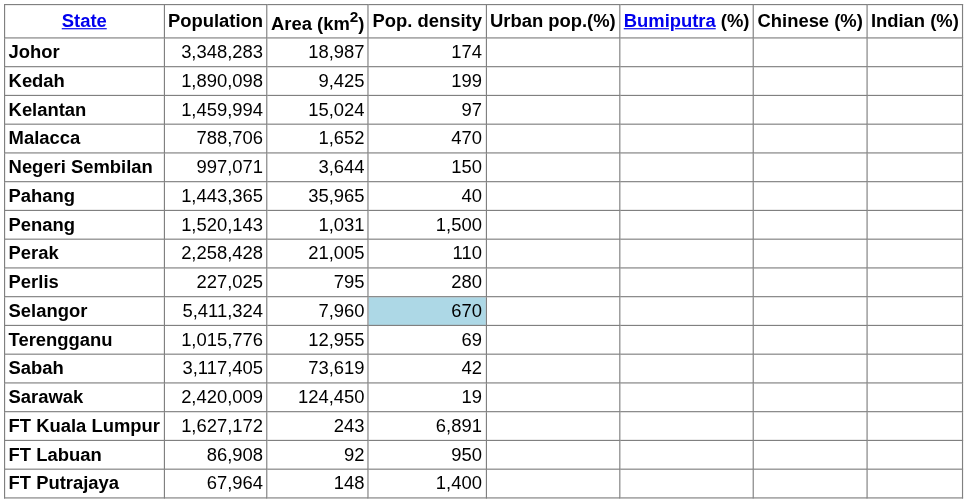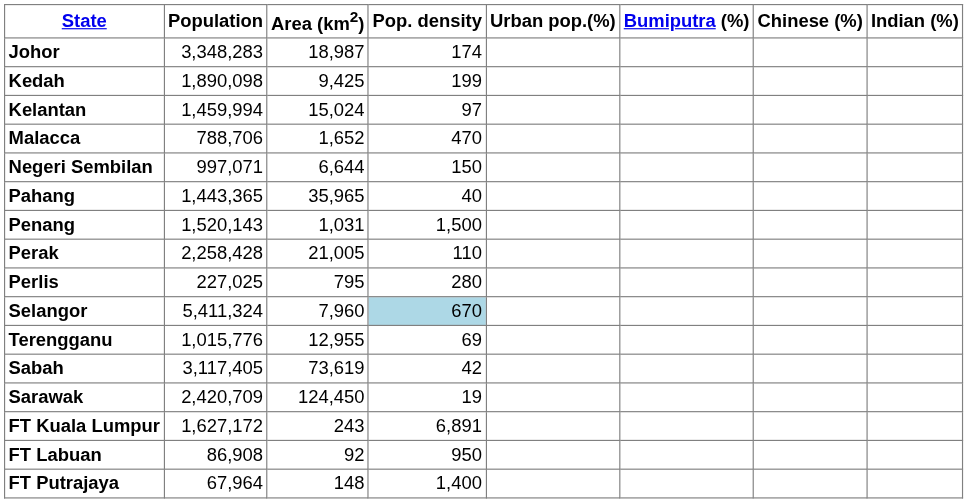Negeri Sembilan | Area (km2): 3,644 -> 6,644
Sarawak | Population: 2,420,009 -> 2,420,709
